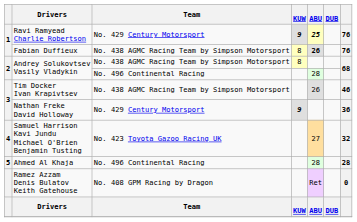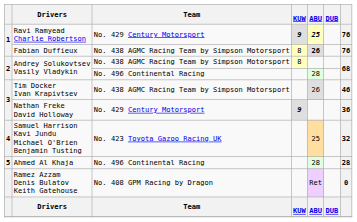Samuel Harrison Kavi Jundu Michael O'Brien Benjamin Tusting | ABU: 27 -> 25
